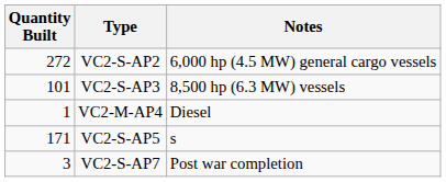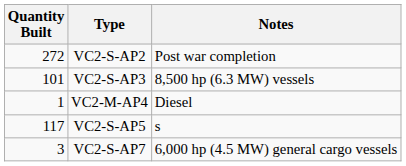VC2-S-AP2 | Notes: 6,000 hp (4.5 MW) general cargo vessels -> Post war completion
VC2-S-AP5 | Quantity Built: 171 -> 117
VC2-S-AP7 | Notes: Post war completion -> 6,000 hp (4.5 MW) general cargo vessels
